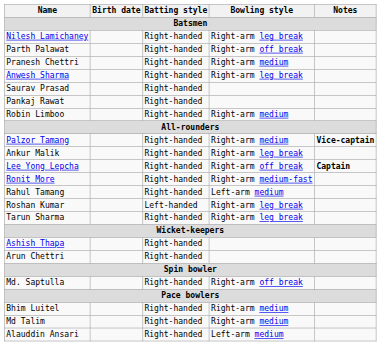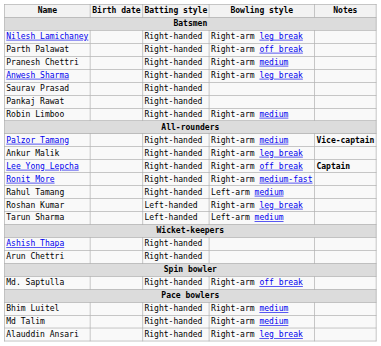Tarun Sharma | Batting style: Right-handed -> Left-handed
Tarun Sharma | Bowling style: Right-arm leg break -> Left-arm medium
Alauddin Ansari | Bowling style: Left-arm medium -> Right-arm leg break
